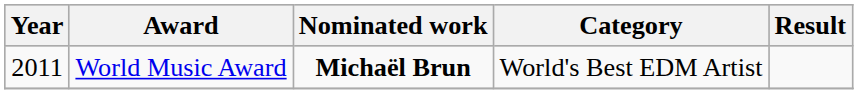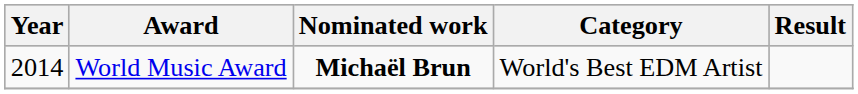World Music Award | Year: 2011 -> 2014
